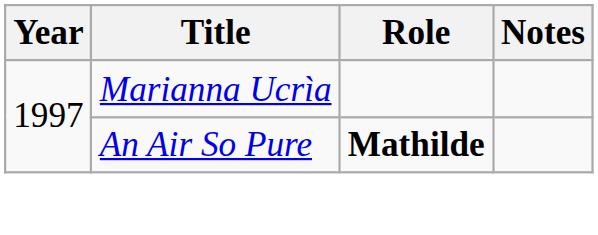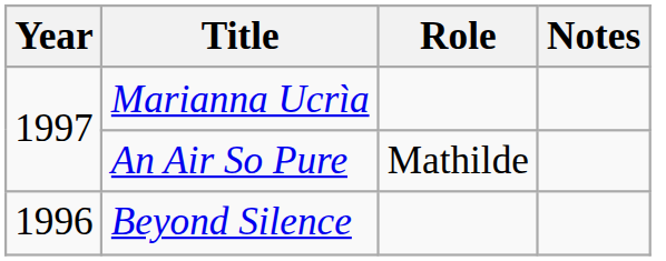An Air So Pure | Role: bold -> normal
+ row: 1996 | Beyond Silence
